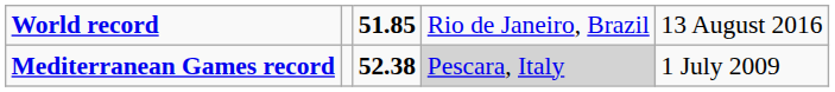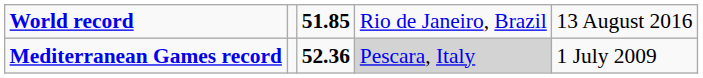Mediterranean Games record | column 3: 52.38 -> 52.36
